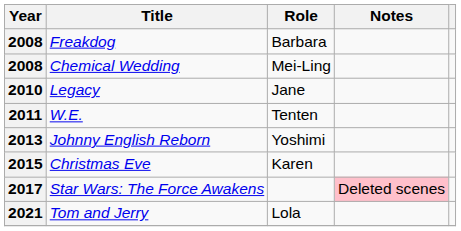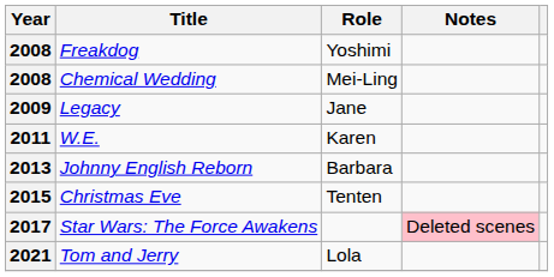Freakdog | Role: Barbara -> Yoshimi
Legacy | Year: 2010 -> 2009
W.E. | Role: Tenten -> Karen
Johnny English Reborn | Role: Yoshimi -> Barbara
Christmas Eve | Role: Karen -> Tenten
